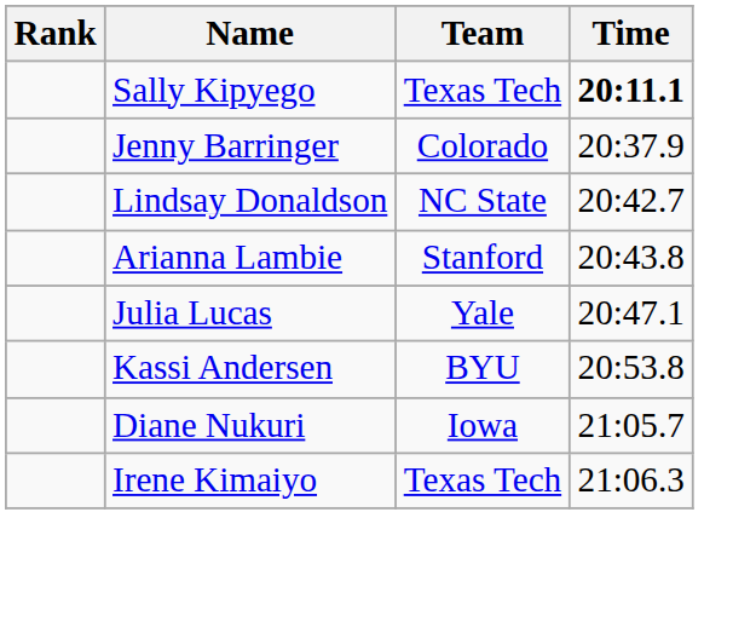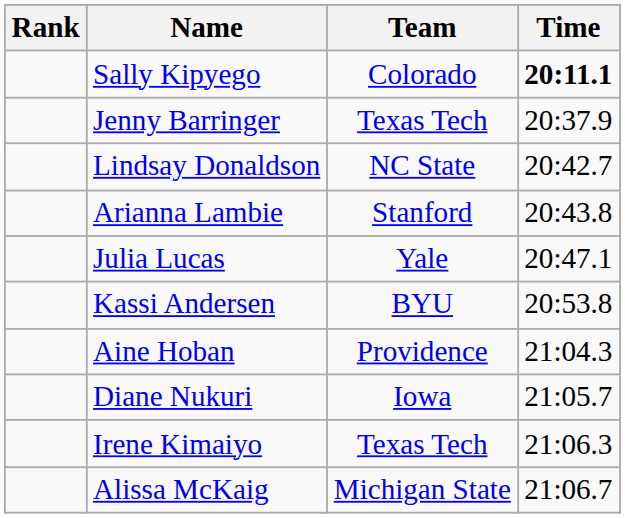Sally Kipyego | Team: Texas Tech -> Colorado
Jenny Barringer | Team: Colorado -> Texas Tech
+ row: Aine Hoban | Providence | 21:04.3
+ row: Alissa McKaig | Michigan State | 21:06.7
